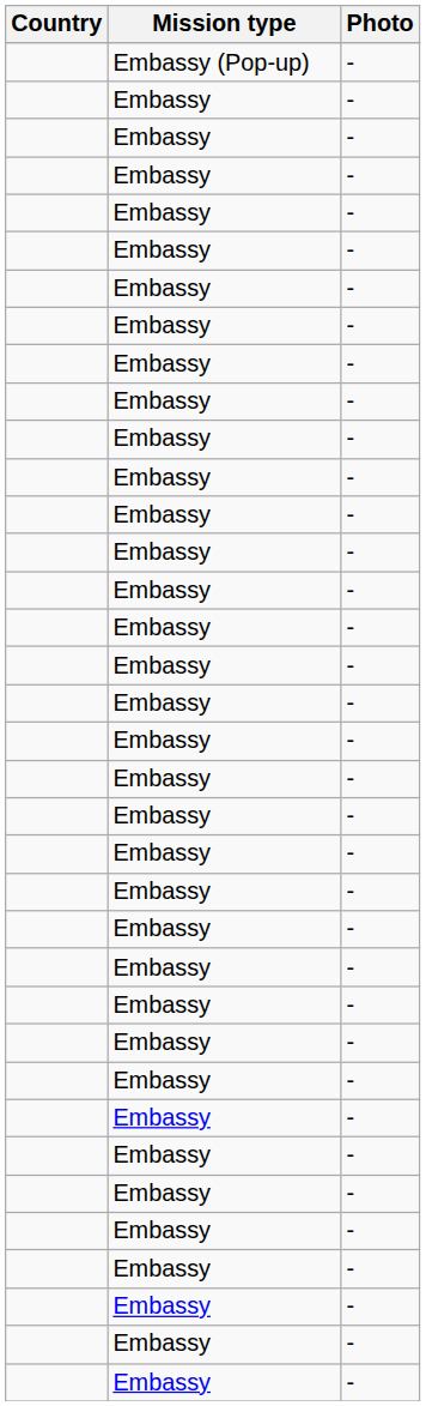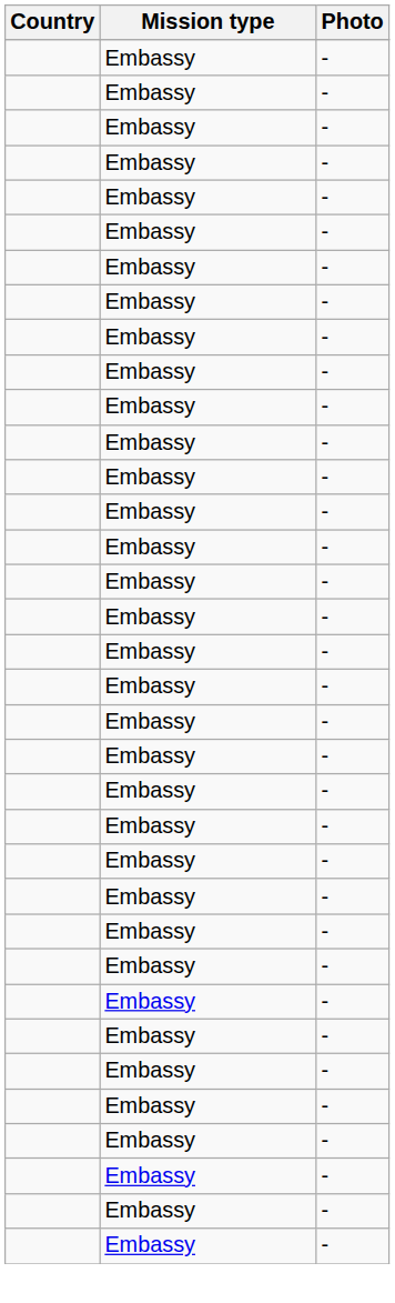- row: Embassy (Pop-up) | -
